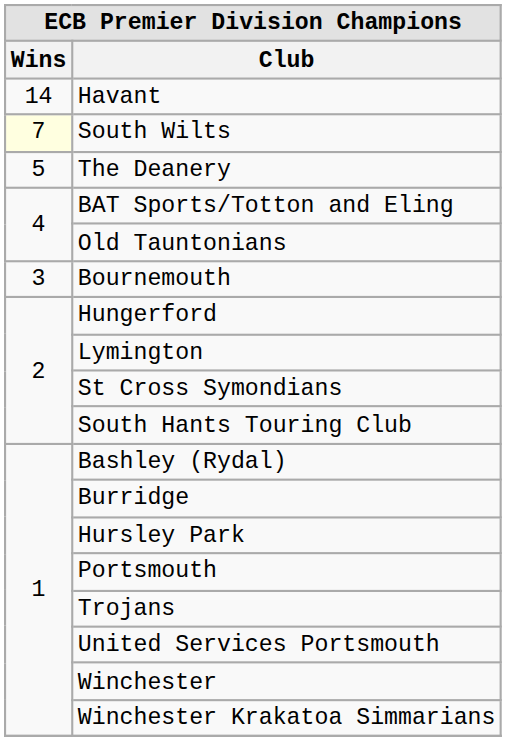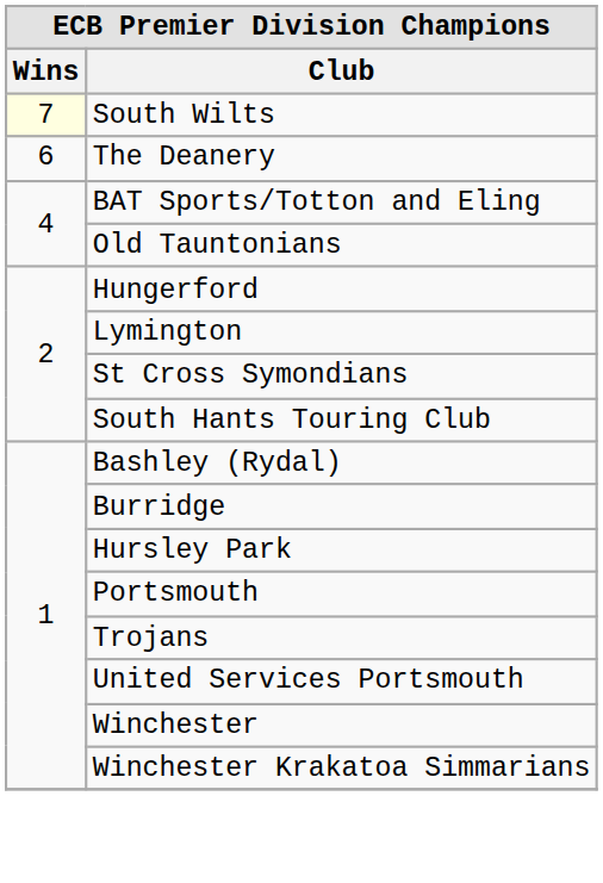- row: 14 | Havant
The Deanery | Wins: 5 -> 6
- row: 3 | Bournemouth
